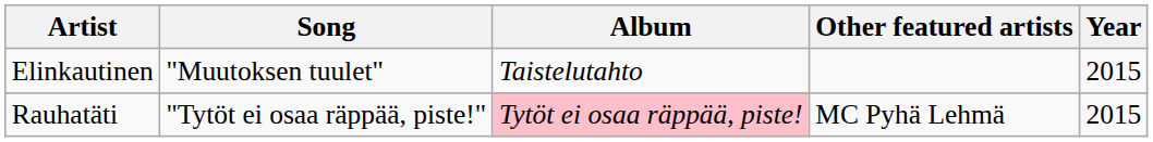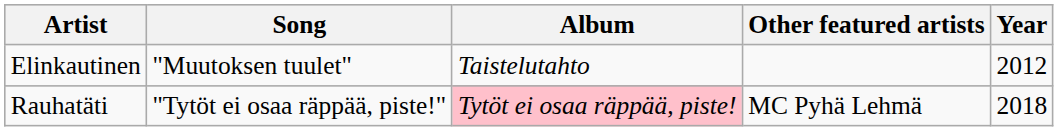Elinkautinen | Year: 2015 -> 2012
Rauhatäti | Year: 2015 -> 2018
